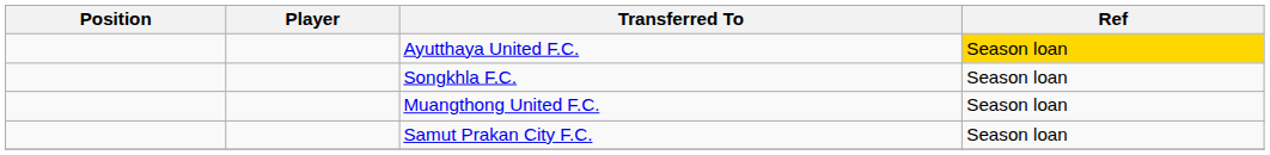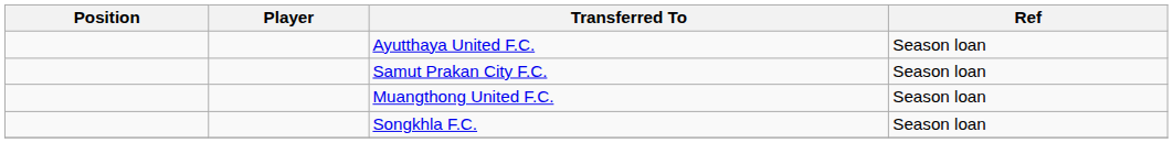Ayutthaya United F.C. | Ref: gold background -> no background
rows swapped: Songkhla F.C. <-> Samut Prakan City F.C.
